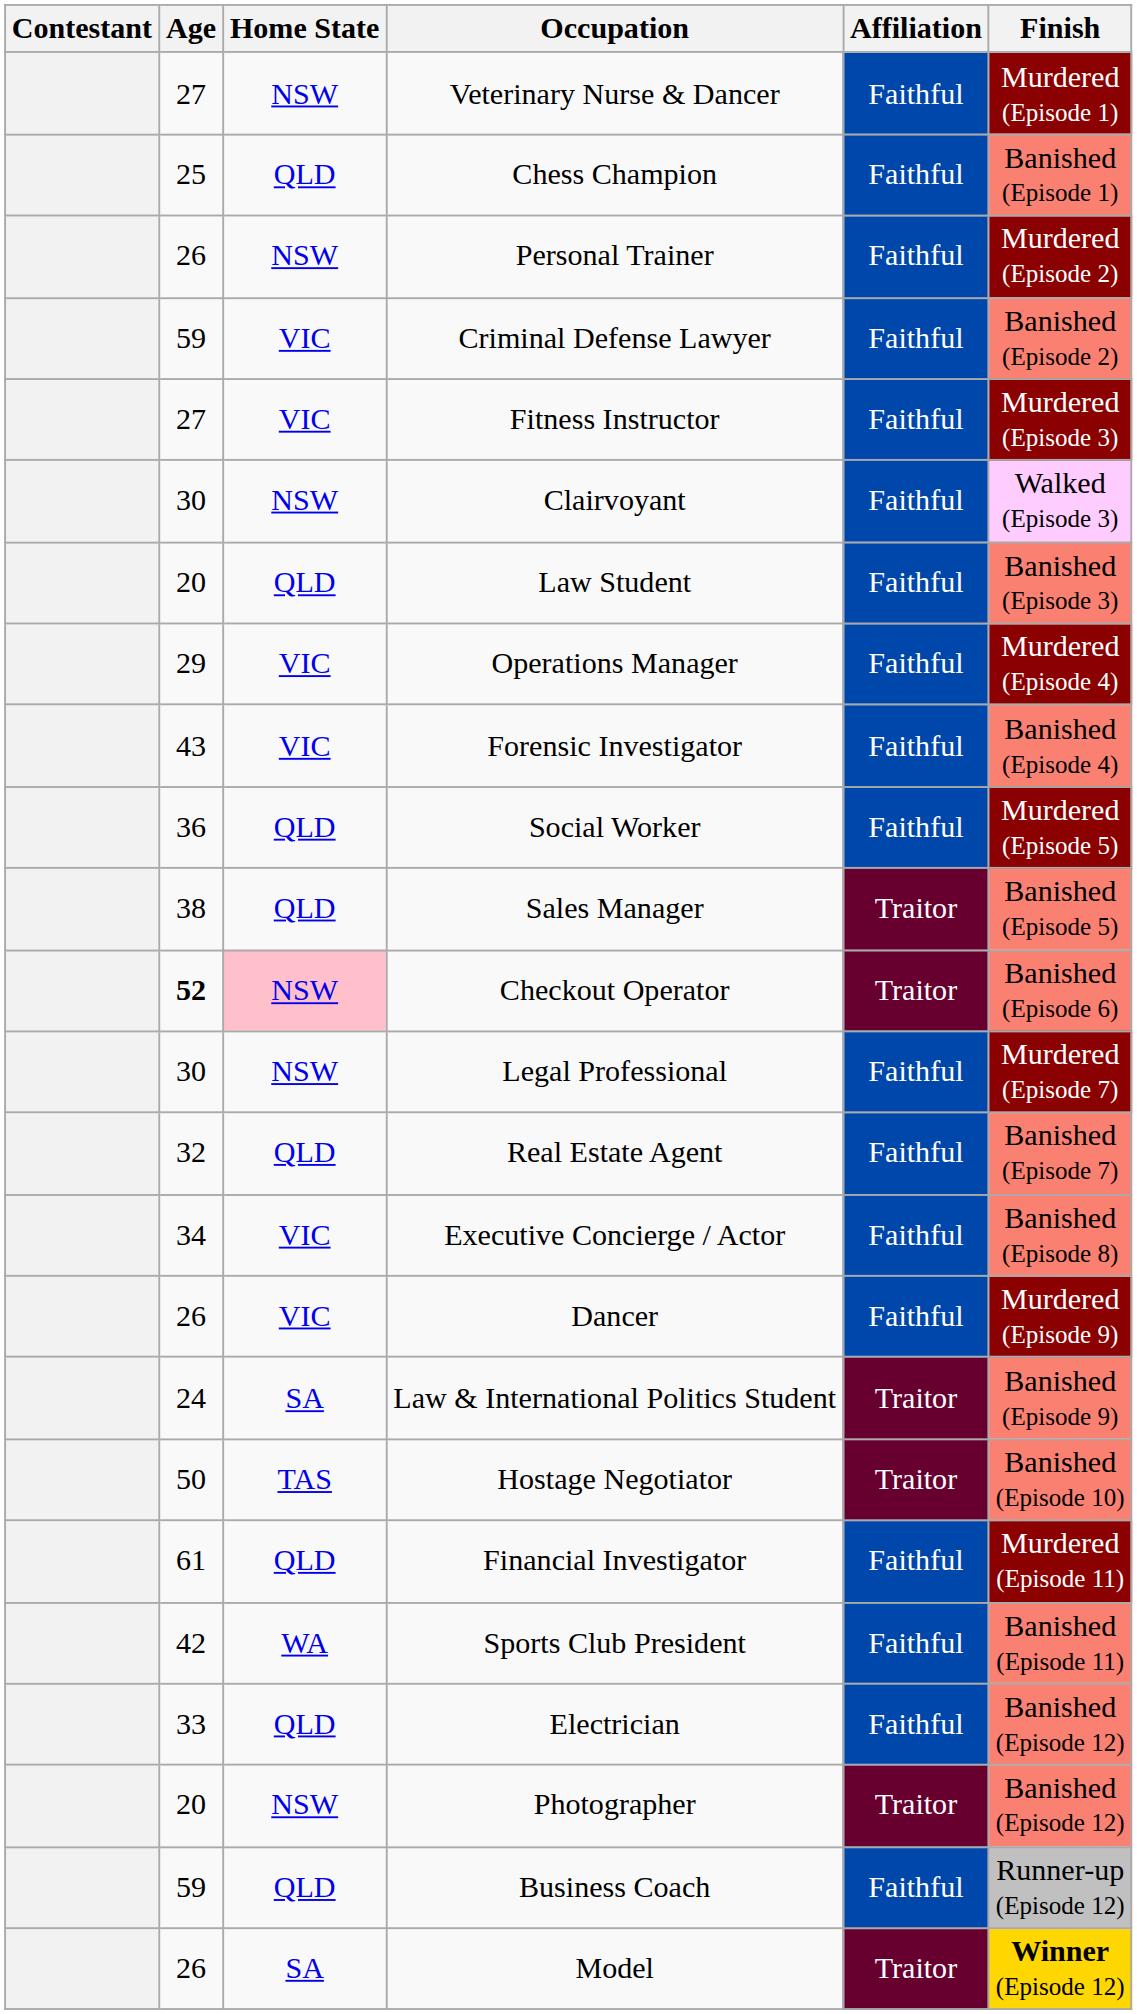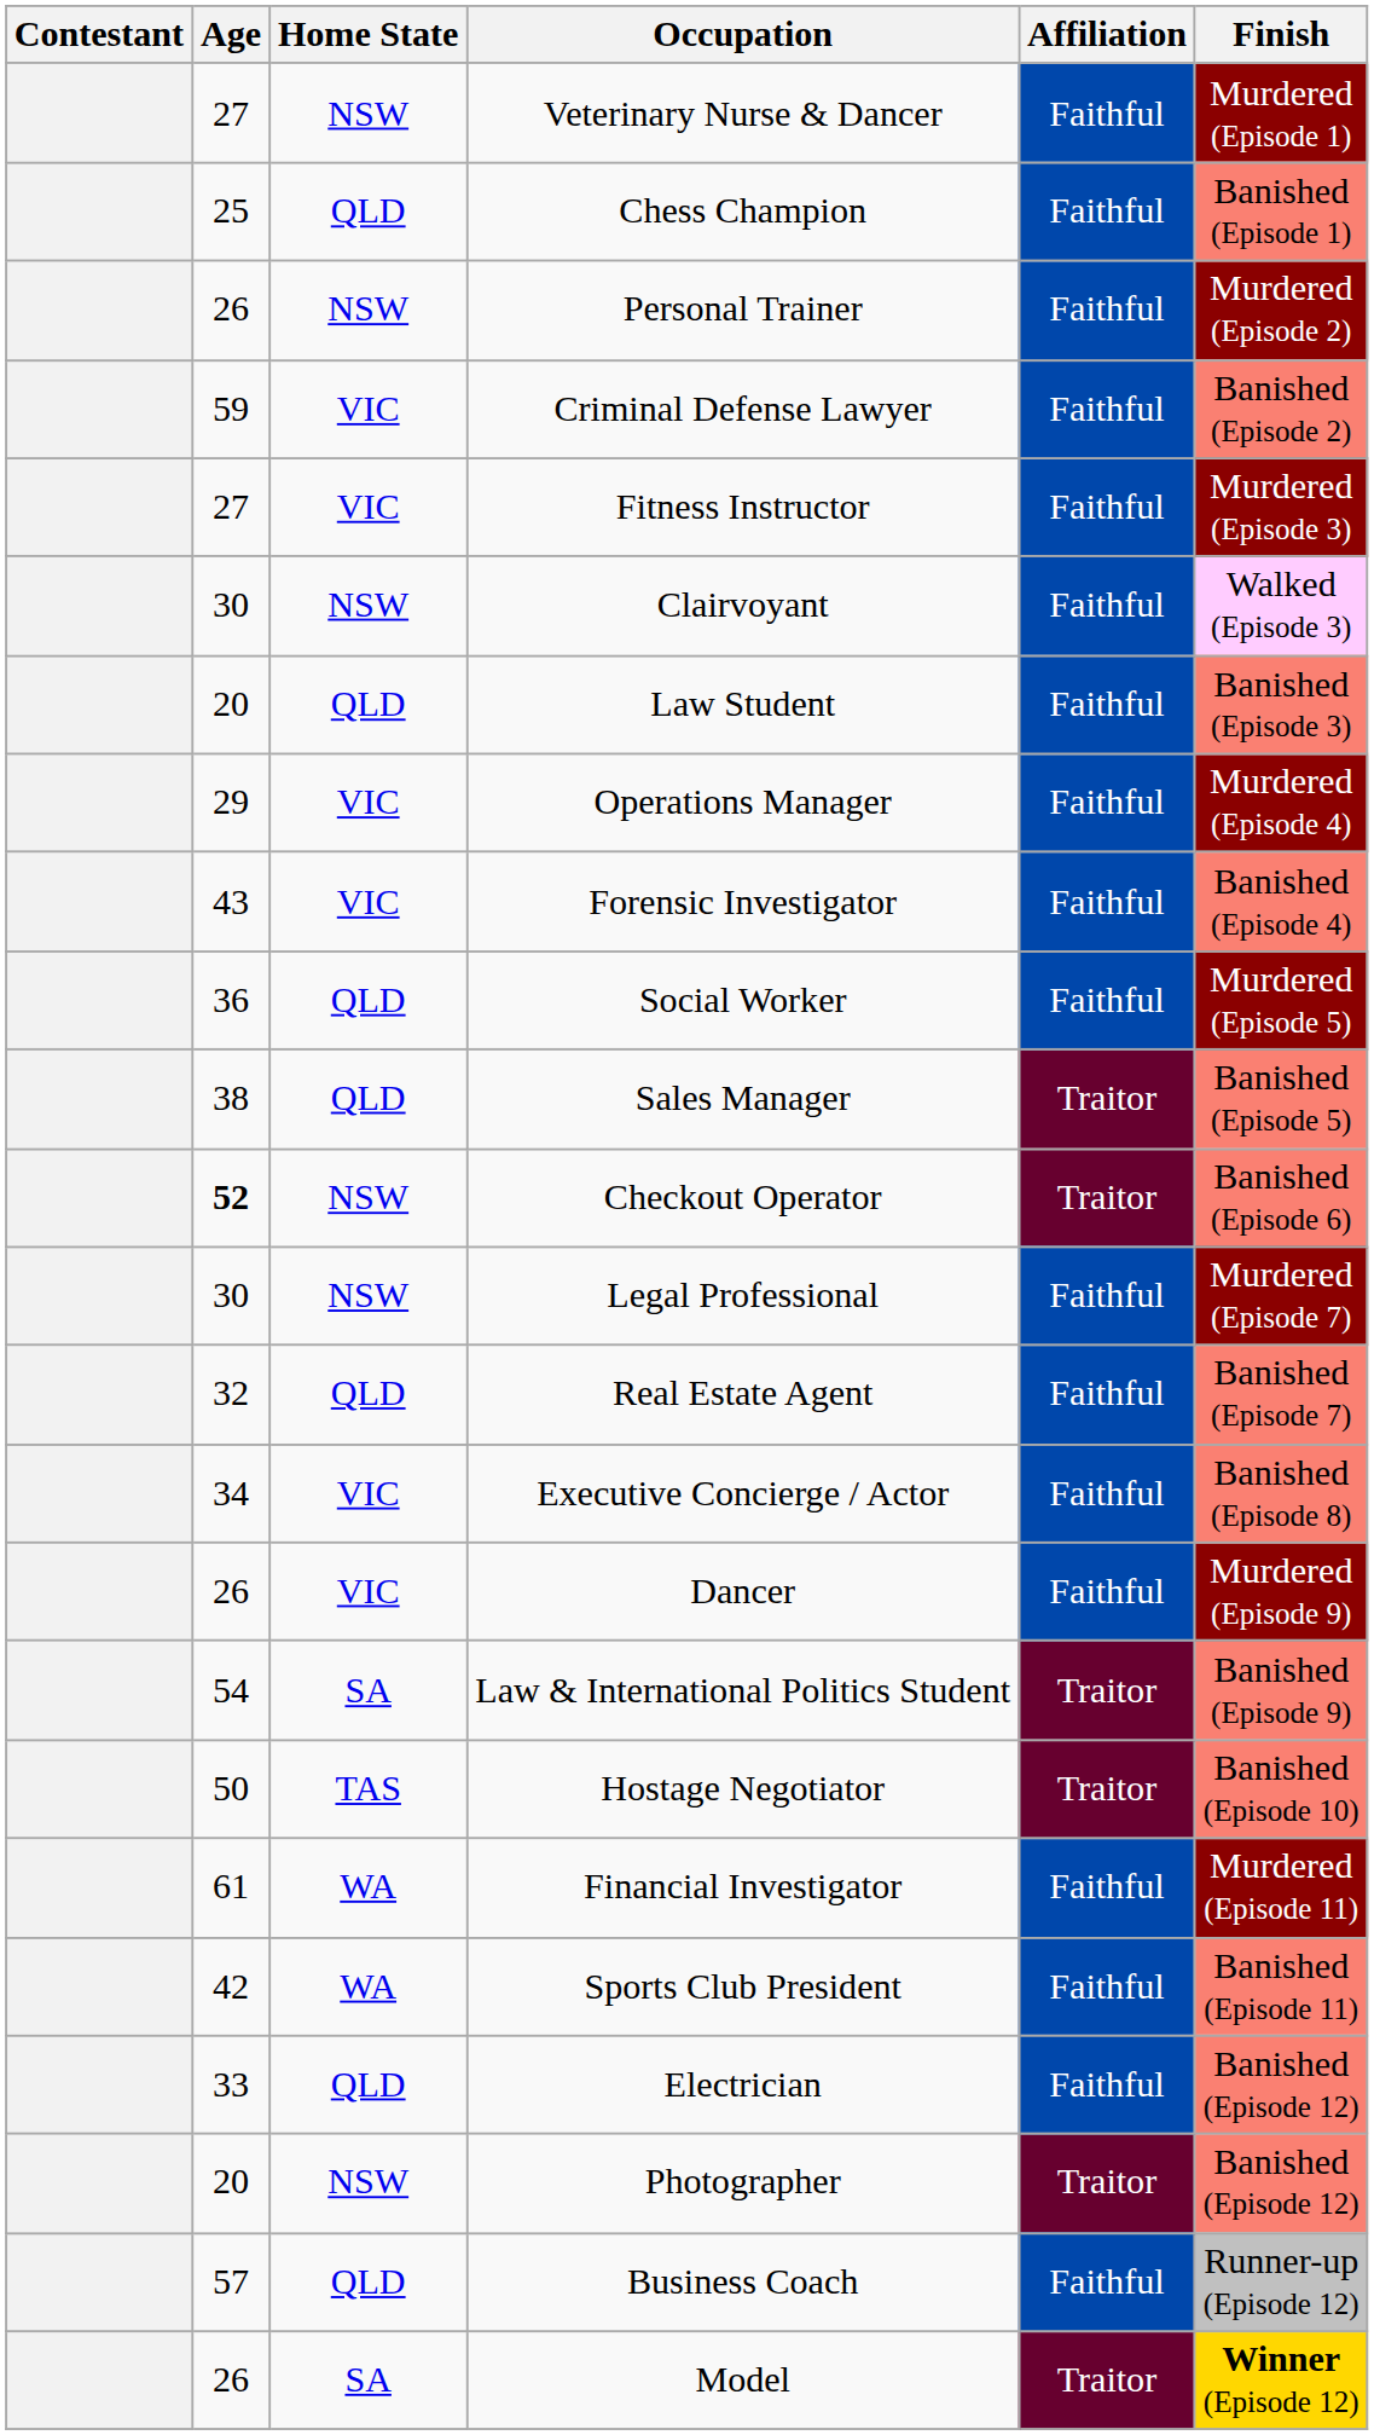Checkout Operator | Home State: pink background -> no background
Law & International Politics Student | Age: 24 -> 54
Financial Investigator | Home State: QLD -> WA
Business Coach | Age: 59 -> 57
